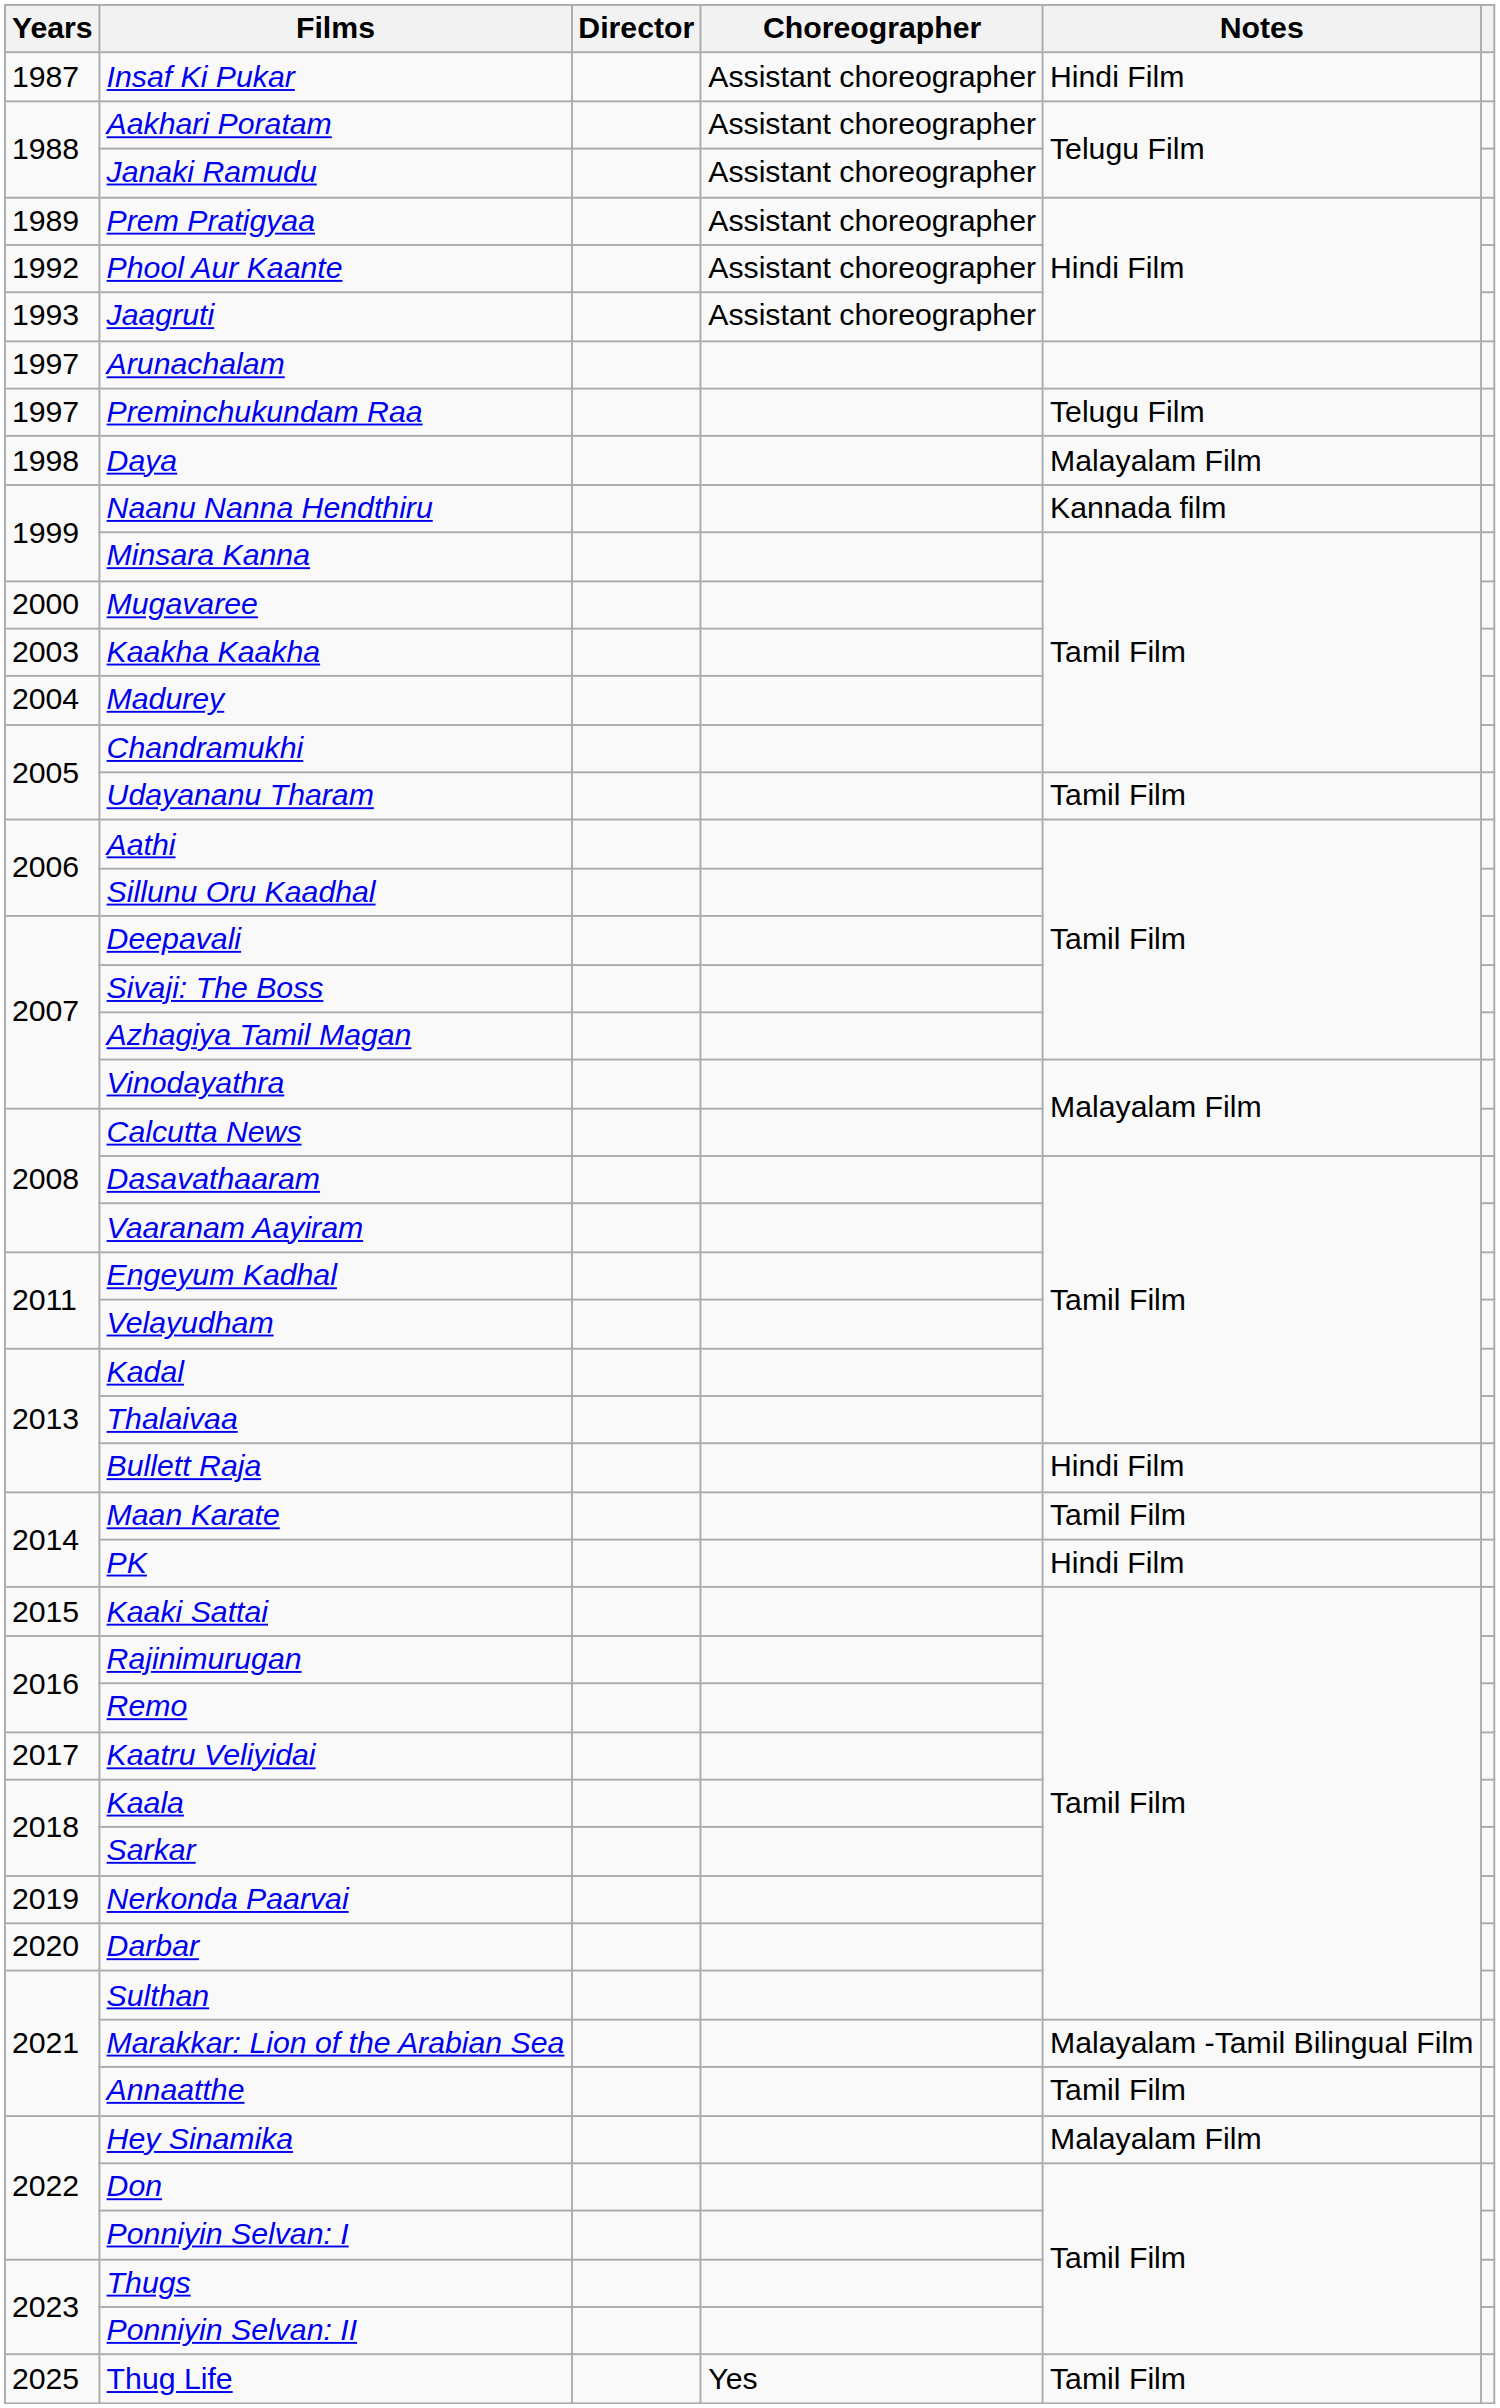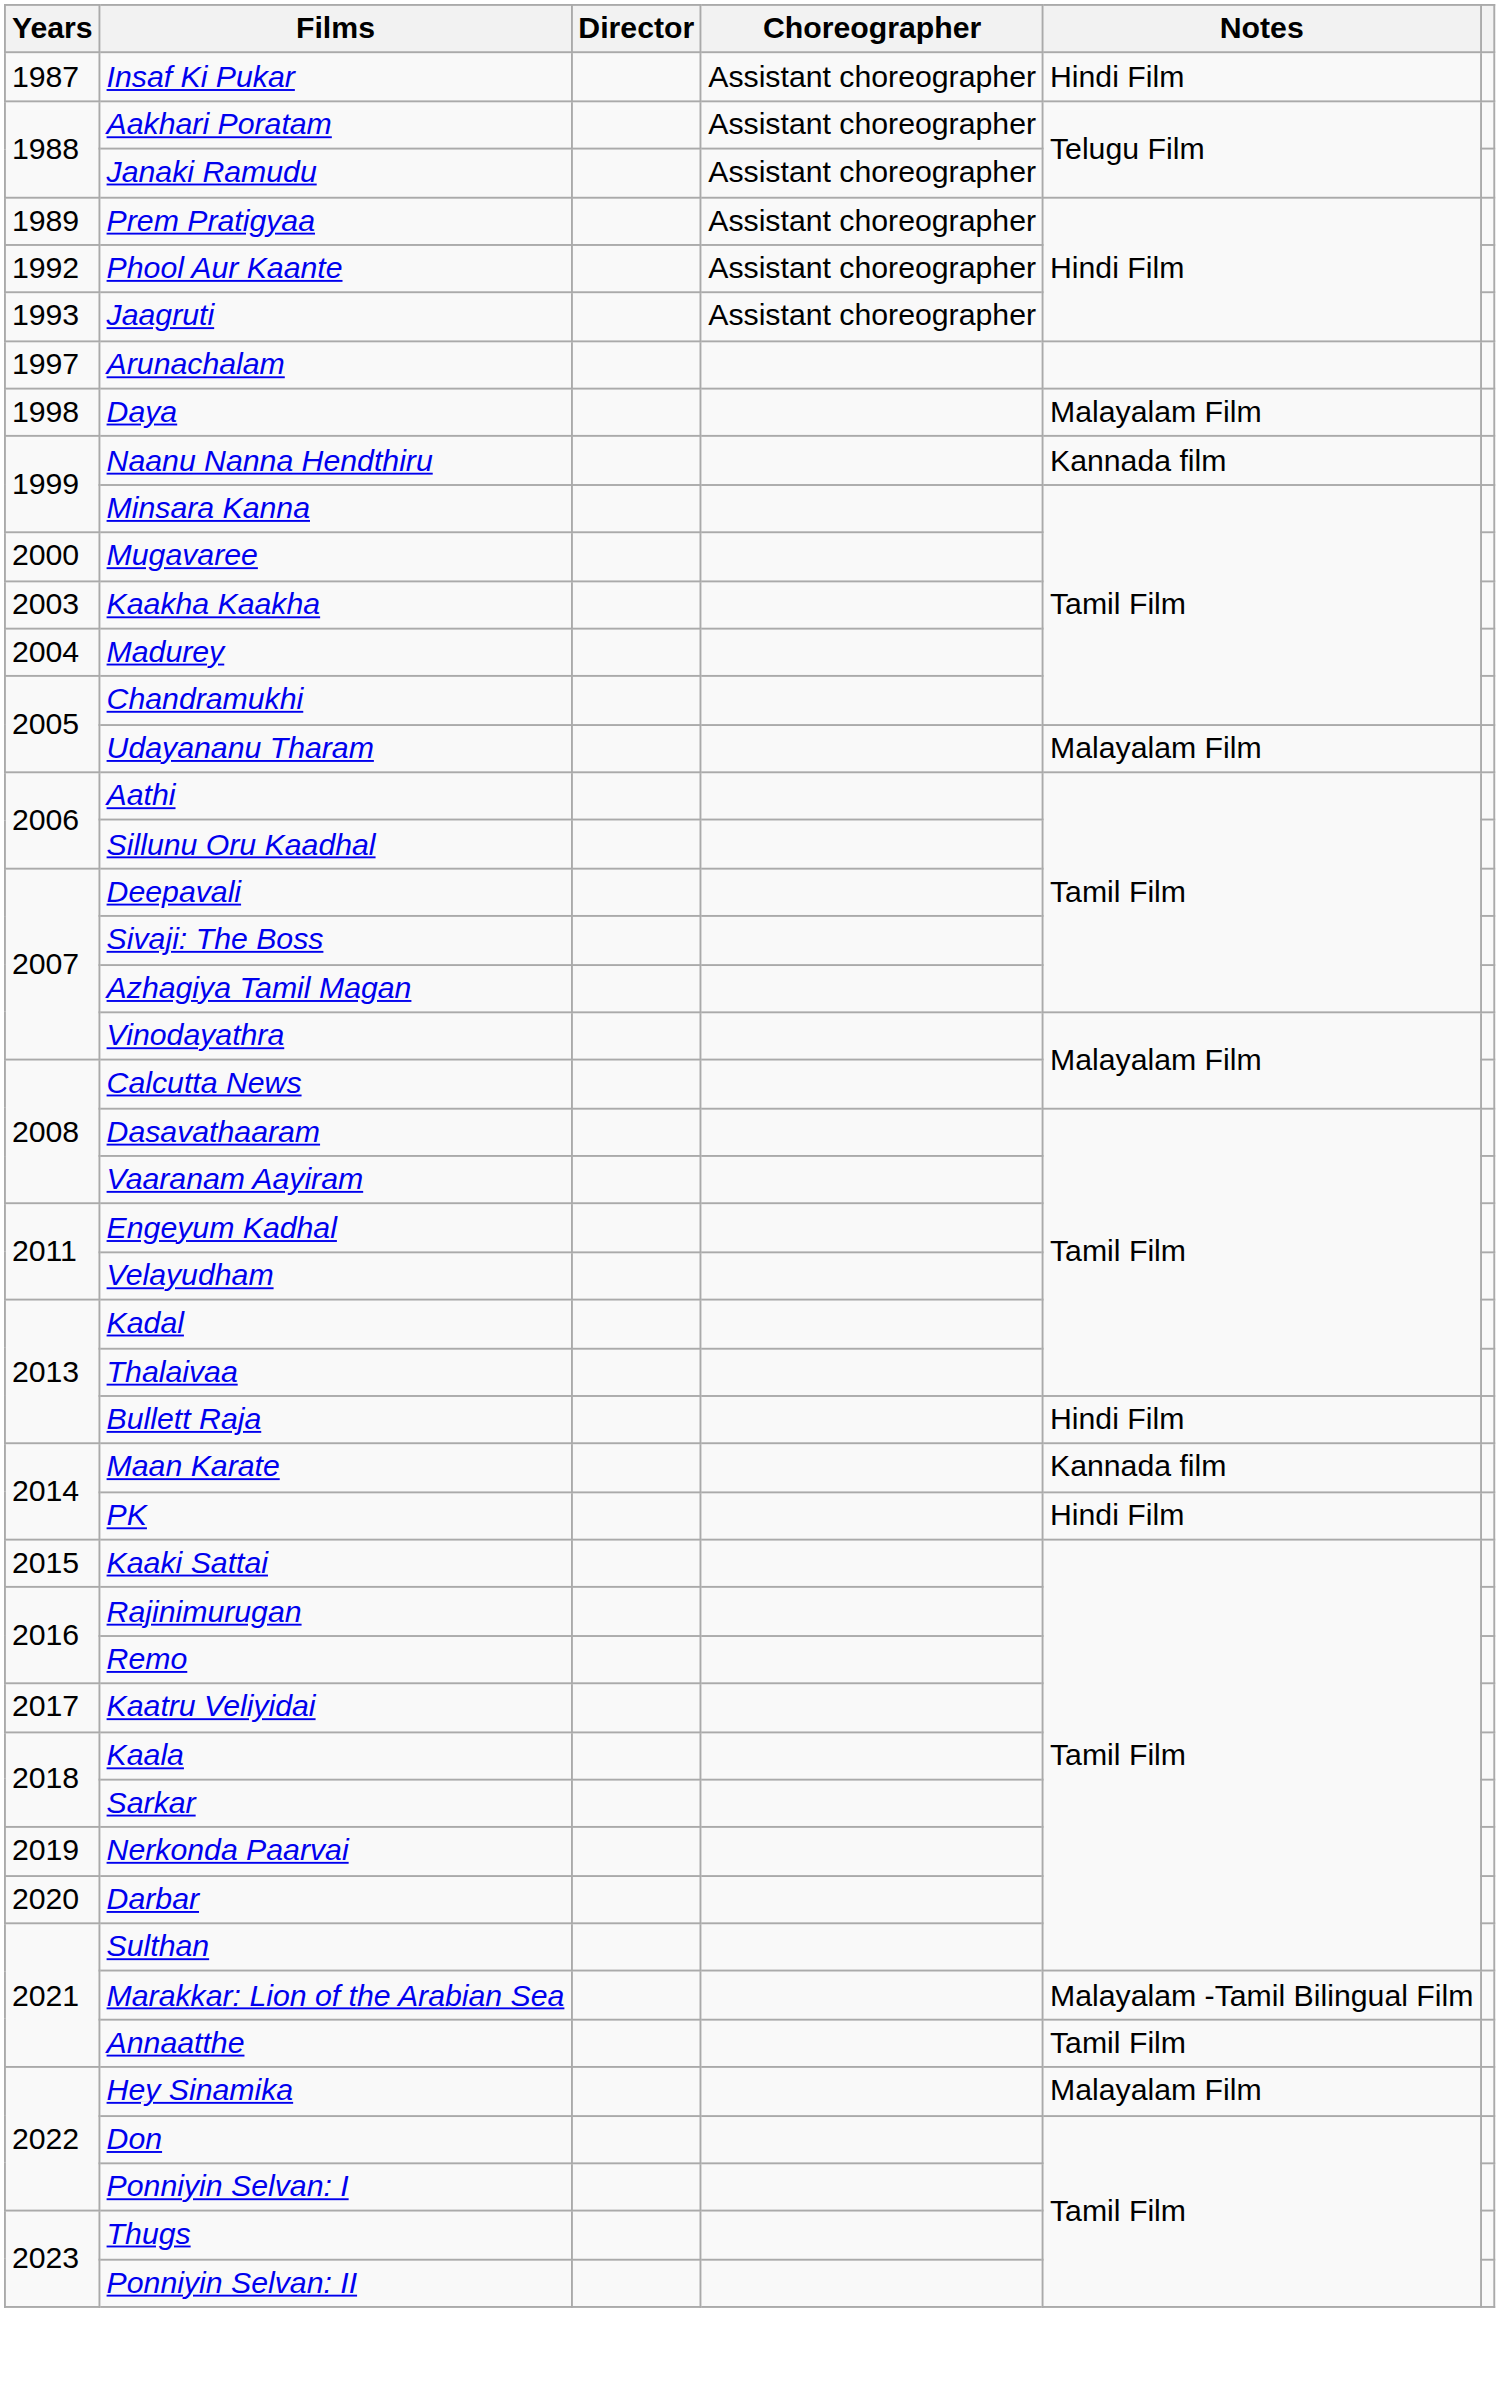- row: 1997 | Preminchukundam Raa | Telugu Film
Udayananu Tharam | Notes: Tamil Film -> Malayalam Film
Maan Karate | Notes: Tamil Film -> Kannada film
- row: 2025 | Thug Life | Yes | Tamil Film
